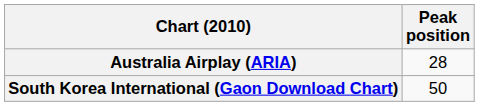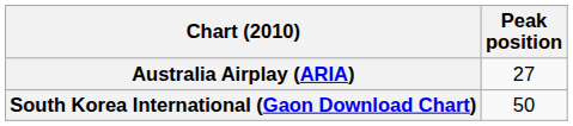Australia Airplay (ARIA) | Peak position: 28 -> 27
